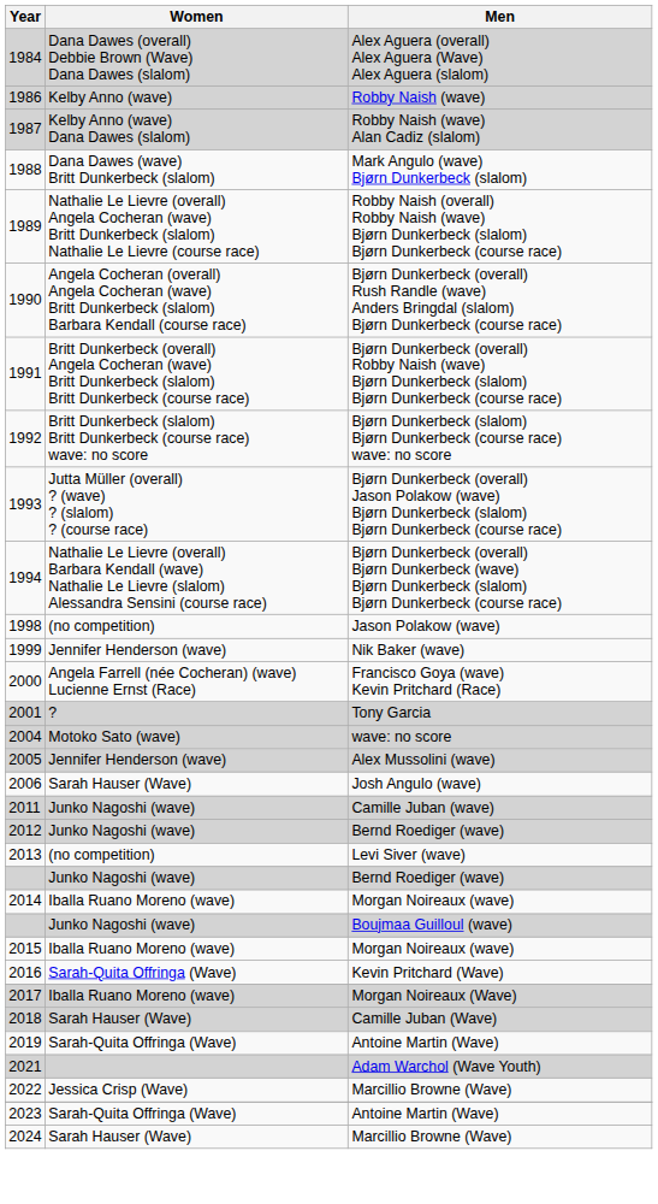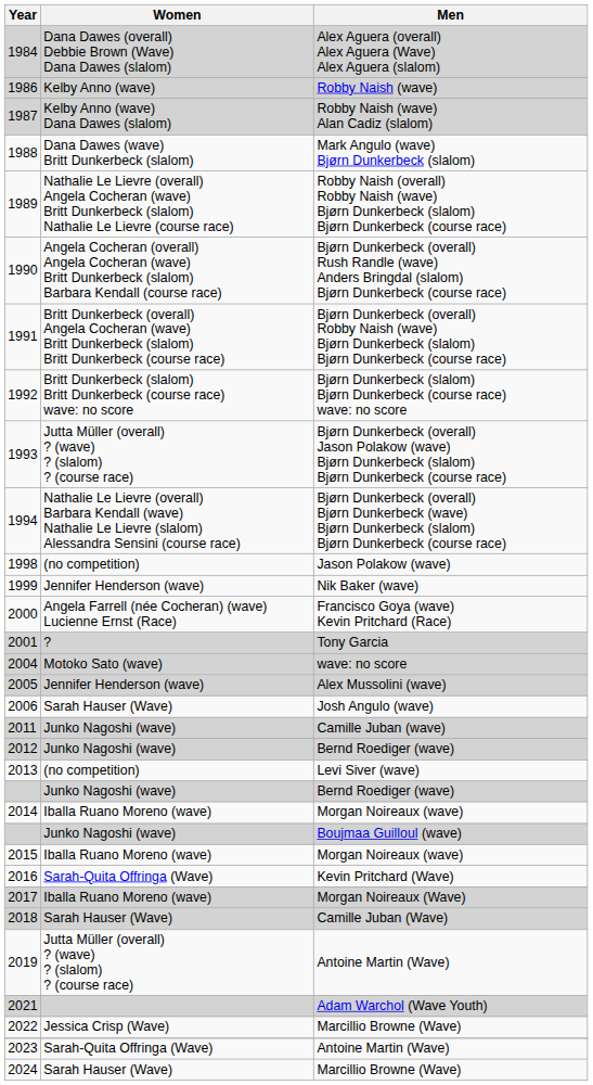2019 | Women: Sarah-Quita Offringa (Wave) -> Jutta Müller (overall) ? (wave) ? (slalom) ? (course race)
